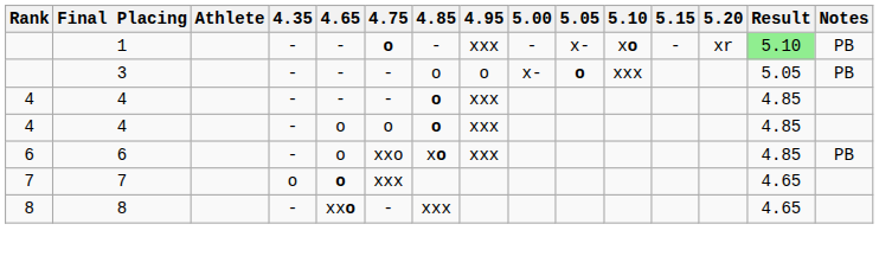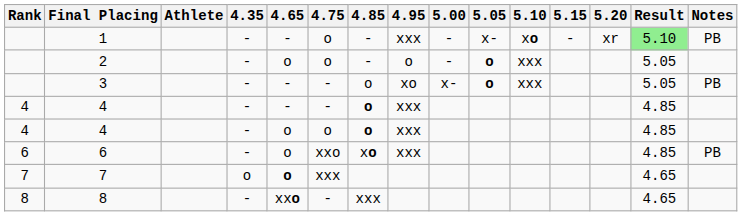1 | 4.75: bold -> normal
+ row: 2 | - | o | o | - | o | - | o | xxx | 5.05
3 | 4.95: o -> xo
